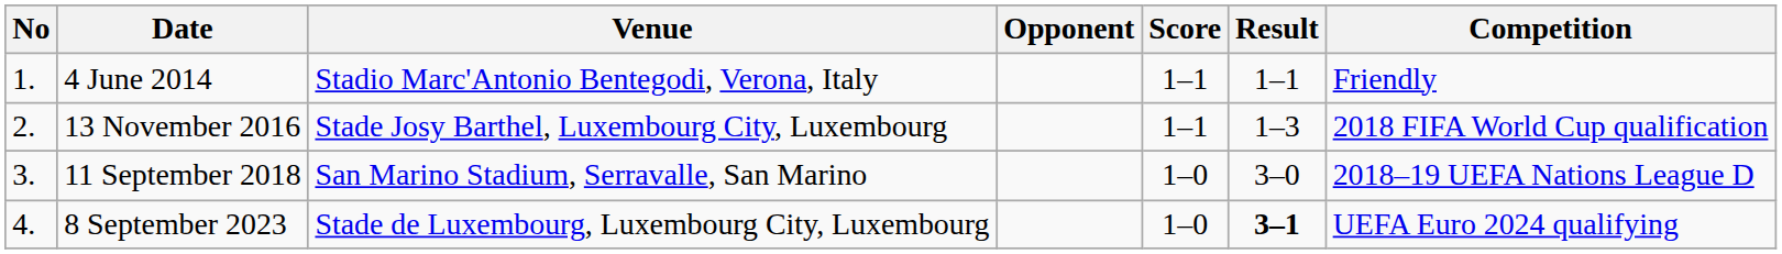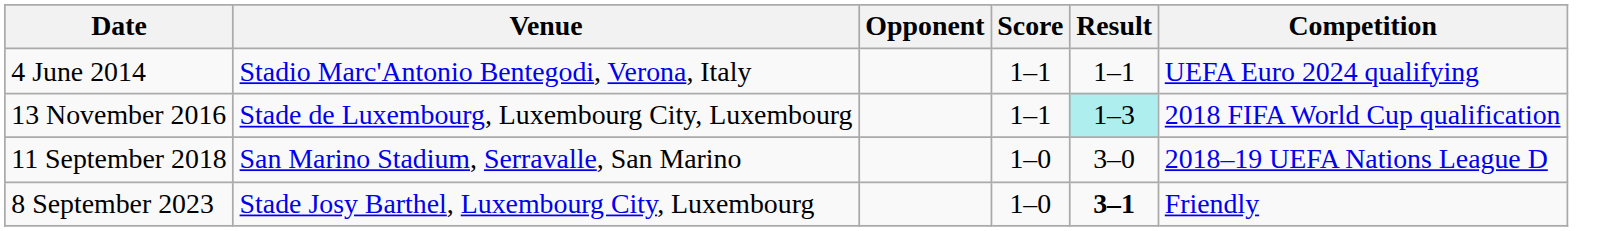- column: No | 1. | 2. | 3. | 4.
4 June 2014 | Competition: Friendly -> UEFA Euro 2024 qualifying
13 November 2016 | Venue: Stade Josy Barthel, Luxembourg City, Luxembourg -> Stade de Luxembourg, Luxembourg City, Luxembourg
13 November 2016 | Result: no background -> paleturquoise background
8 September 2023 | Venue: Stade de Luxembourg, Luxembourg City, Luxembourg -> Stade Josy Barthel, Luxembourg City, Luxembourg
8 September 2023 | Competition: UEFA Euro 2024 qualifying -> Friendly
